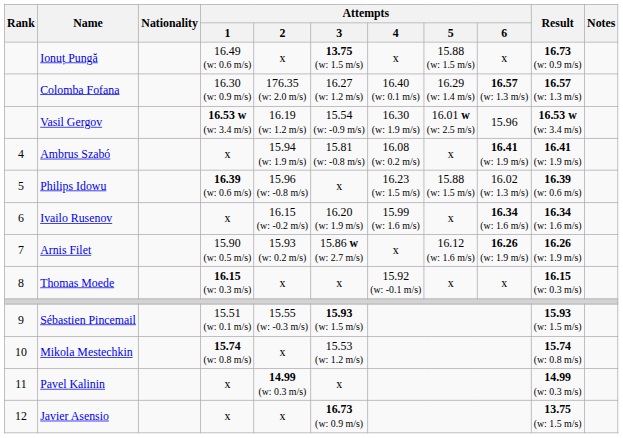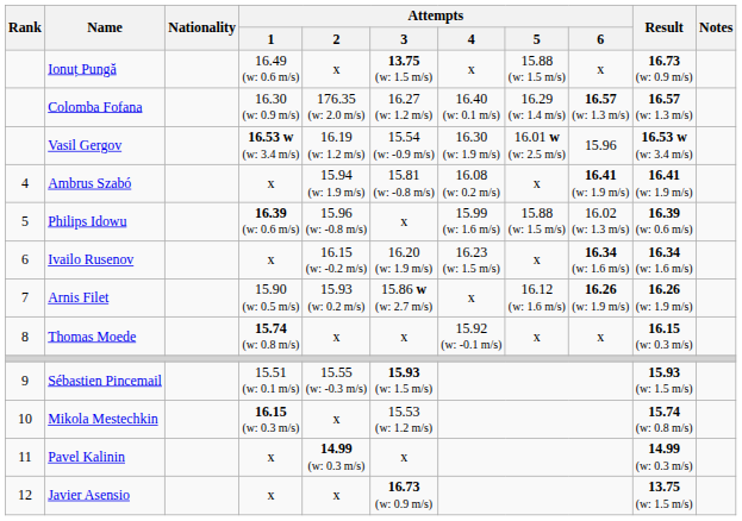Philips Idowu | Attempts / 4: 16.23 (w: 1.5 m/s) -> 15.99 (w: 1.6 m/s)
Ivailo Rusenov | Attempts / 4: 15.99 (w: 1.6 m/s) -> 16.23 (w: 1.5 m/s)
Thomas Moede | Attempts / 1: 16.15 (w: 0.3 m/s) -> 15.74 (w: 0.8 m/s)
Mikola Mestechkin | Attempts / 1: 15.74 (w: 0.8 m/s) -> 16.15 (w: 0.3 m/s)
